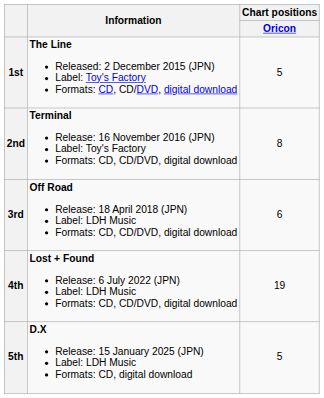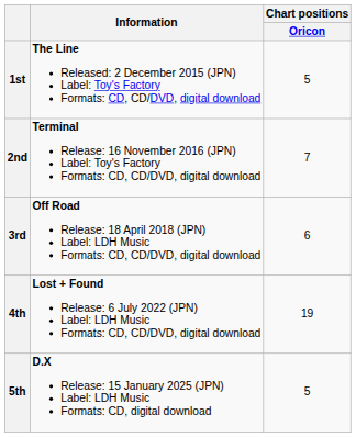2nd | Chart positions / Oricon: 8 -> 7
